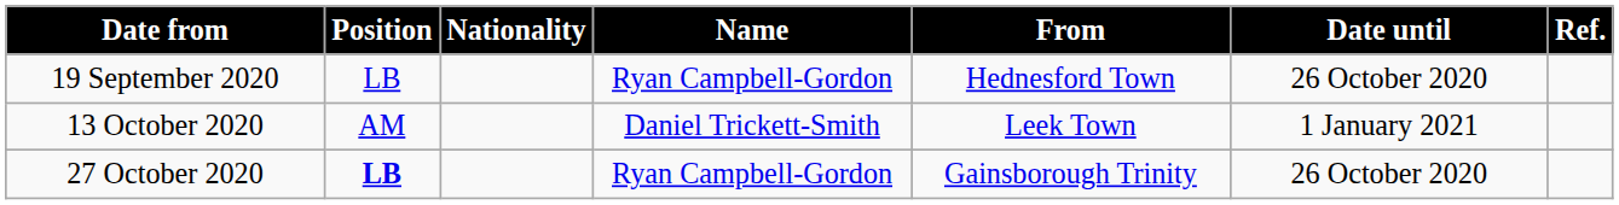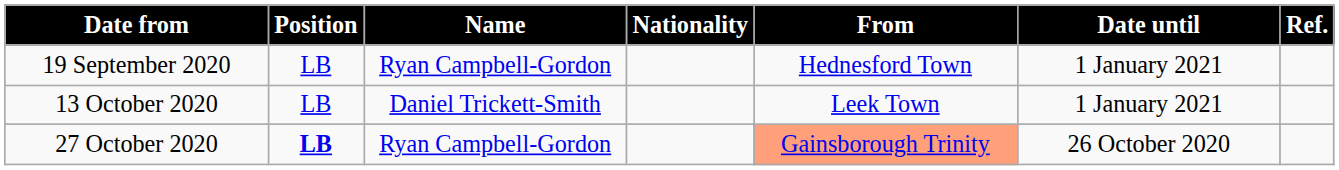columns swapped: Nationality <-> Name
19 September 2020 | Date until: 26 October 2020 -> 1 January 2021
13 October 2020 | Position: AM -> LB
27 October 2020 | From: no background -> lightsalmon background
